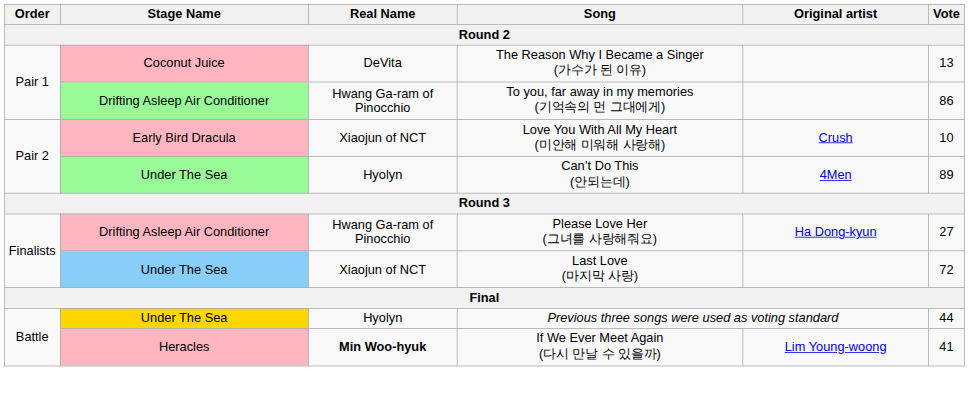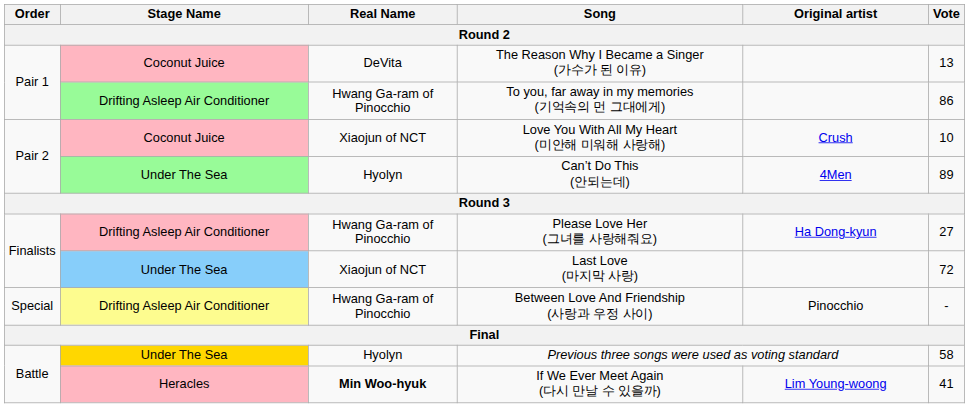Love You With All My Heart (미안해 미워해 사랑해) | Stage Name: Early Bird Dracula -> Coconut Juice
+ row: Special | Drifting Asleep Air Conditioner | Hwang Ga-ram of Pinocchio | Between Love And Friendship (사랑과 우정 사이) | Pinocchio | -
Previous three songs were used as voting standard | Vote: 44 -> 58
